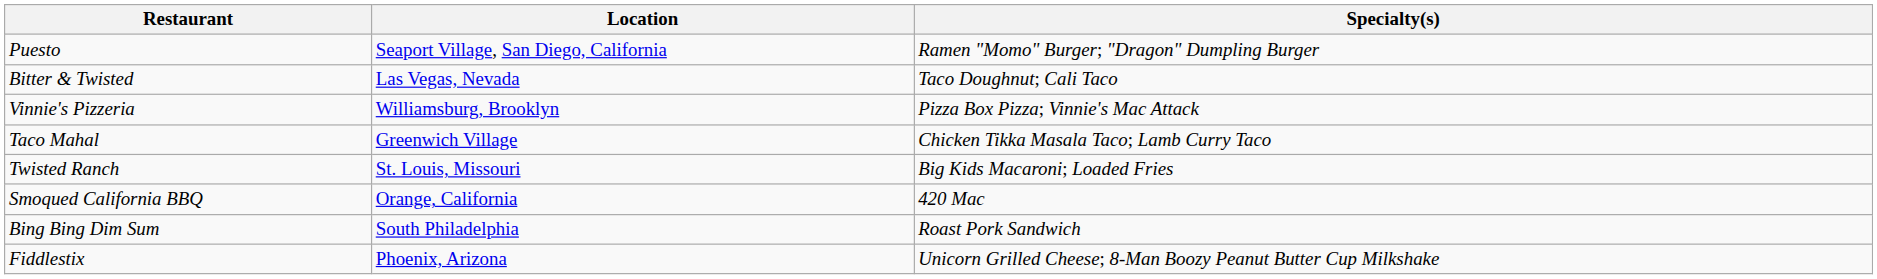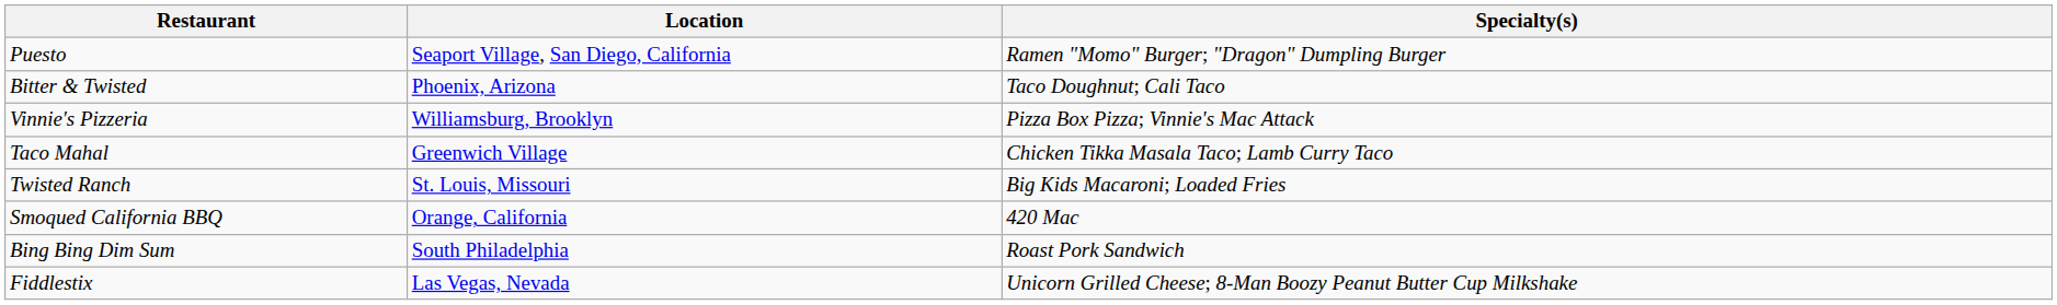Bitter & Twisted | Location: Las Vegas, Nevada -> Phoenix, Arizona
Fiddlestix | Location: Phoenix, Arizona -> Las Vegas, Nevada
